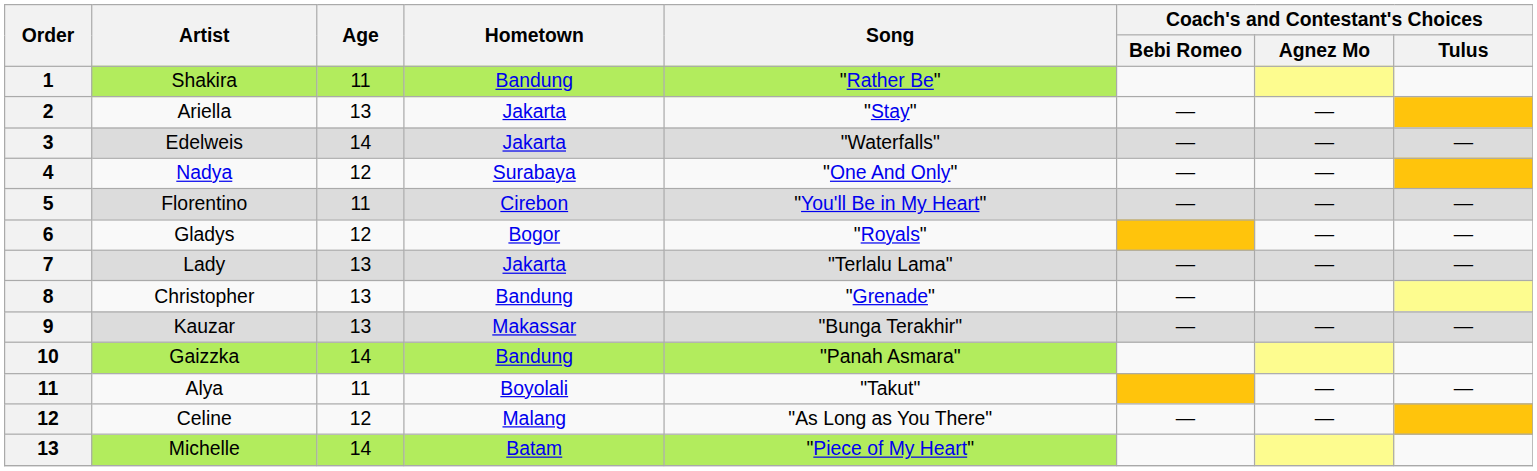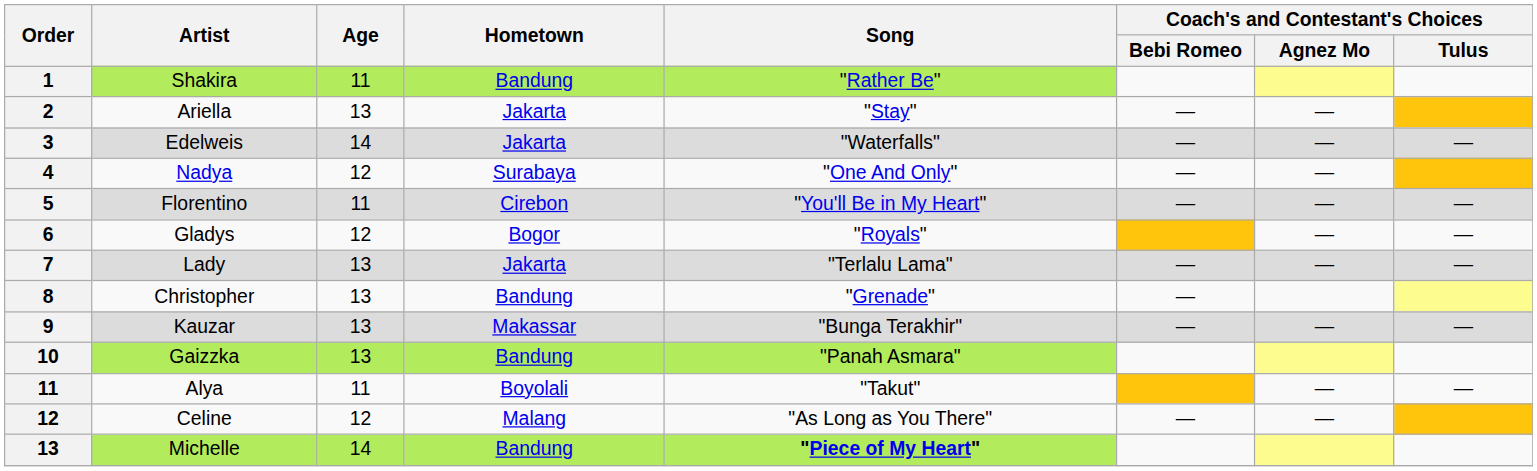Gaizzka | Age: 14 -> 13
Michelle | Hometown: Batam -> Bandung
Michelle | Song: normal -> bold
